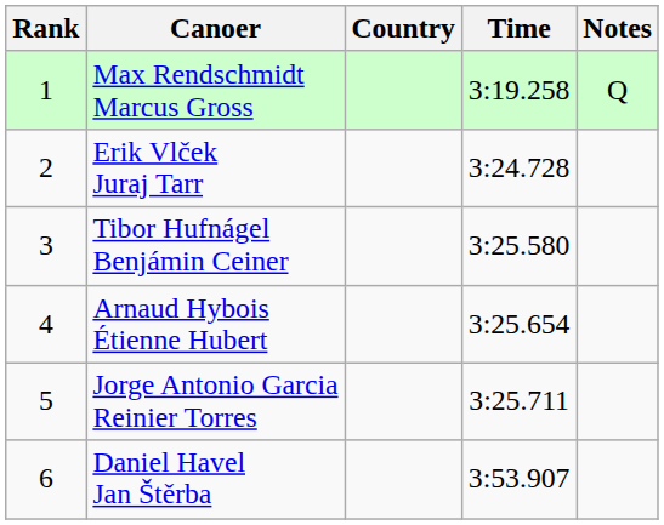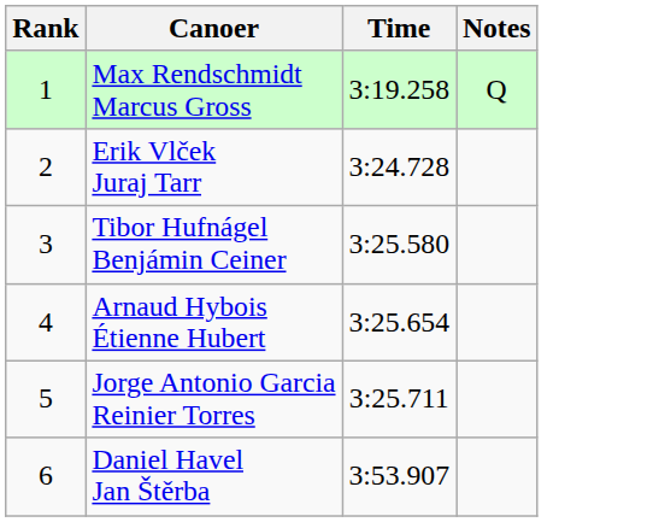- column: Country
